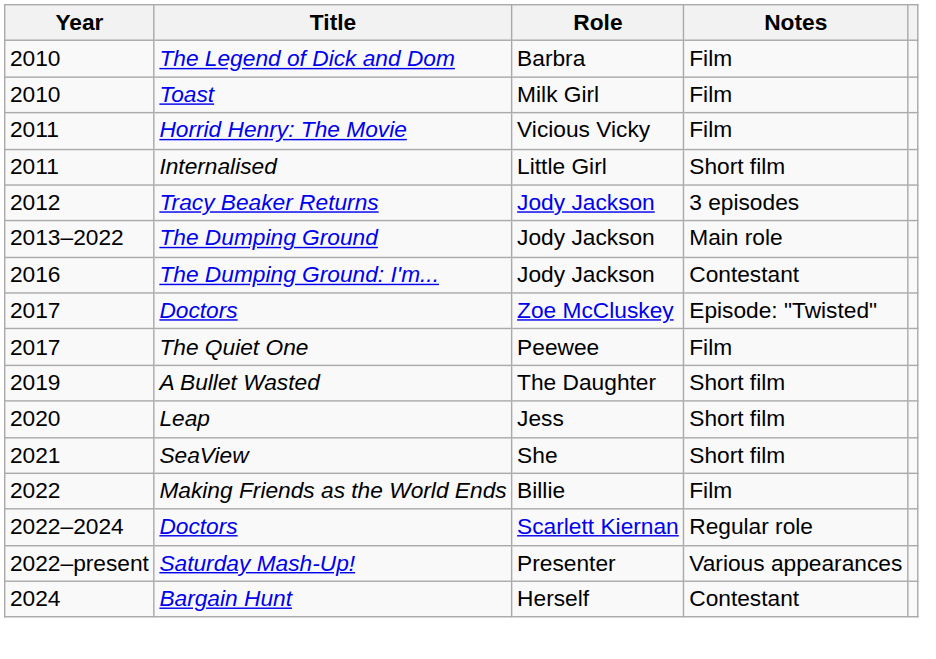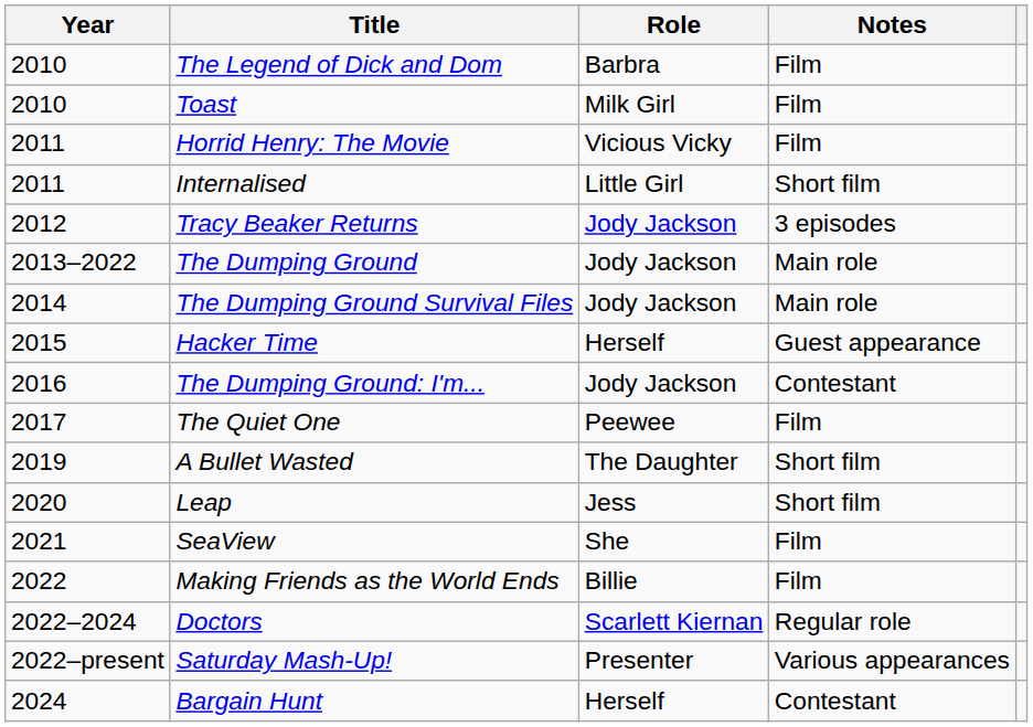+ row: 2014 | The Dumping Ground Survival Files | Jody Jackson | Main role
+ row: 2015 | Hacker Time | Herself | Guest appearance
- row: 2017 | Doctors | Zoe McCluskey | Episode: "Twisted"
SeaView | Notes: Short film -> Film
